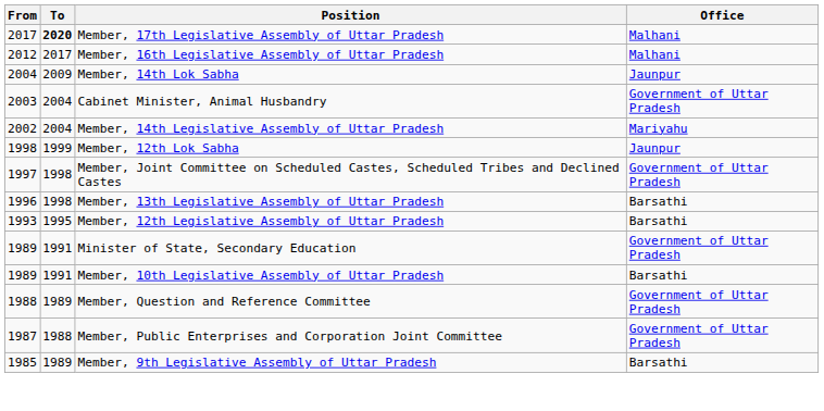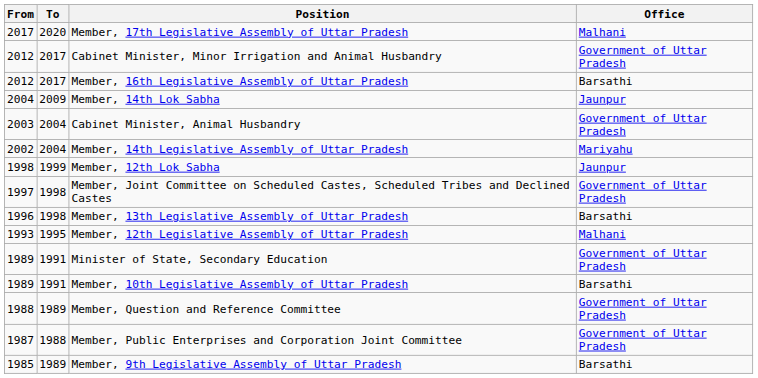Member, 17th Legislative Assembly of Uttar Pradesh | To: bold -> normal
+ row: 2012 | 2017 | Cabinet Minister, Minor Irrigation and Animal Husbandry | Government of Uttar Pradesh
Member, 16th Legislative Assembly of Uttar Pradesh | Office: Malhani -> Barsathi
Member, 12th Legislative Assembly of Uttar Pradesh | Office: Barsathi -> Malhani
